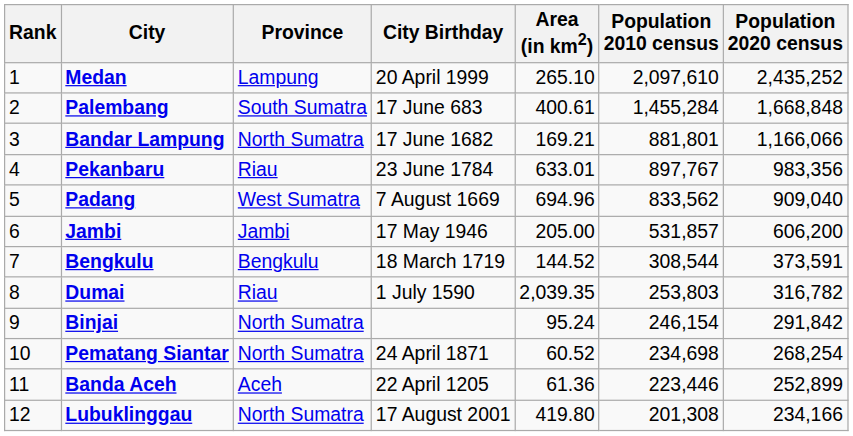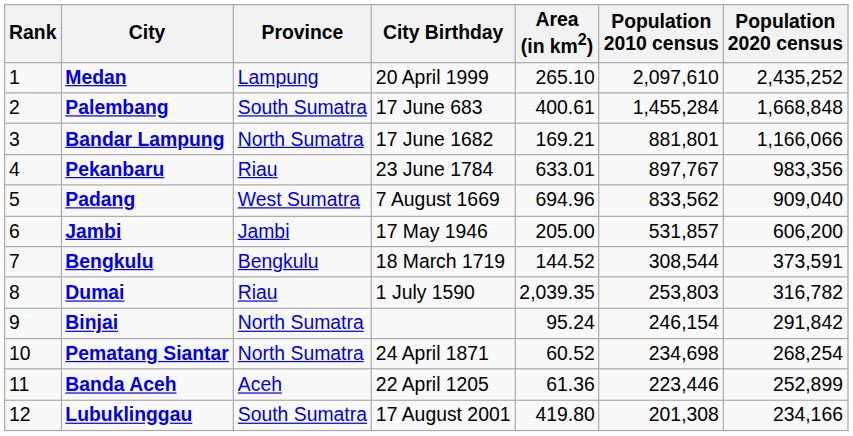Lubuklinggau | Province: North Sumatra -> South Sumatra
